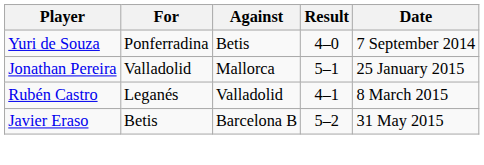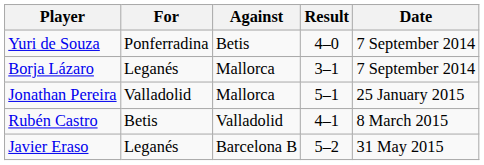+ row: Borja Lázaro | Leganés | Mallorca | 3–1 | 7 September 2014
Rubén Castro | For: Leganés -> Betis
Javier Eraso | For: Betis -> Leganés
